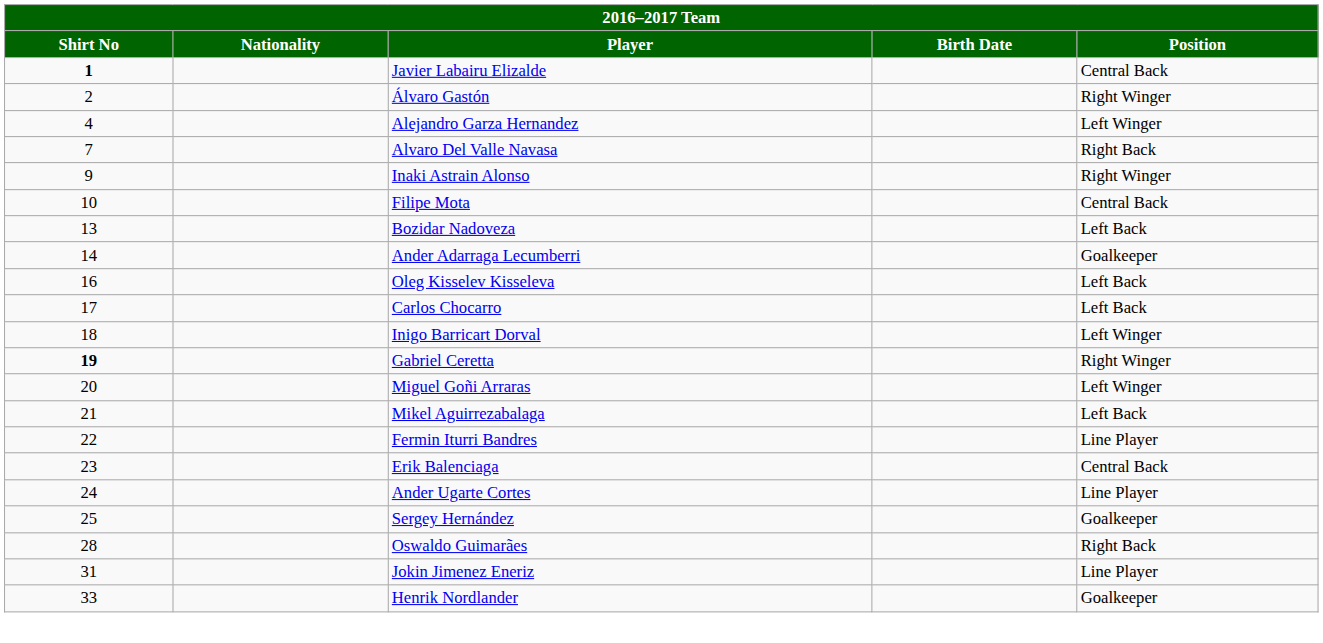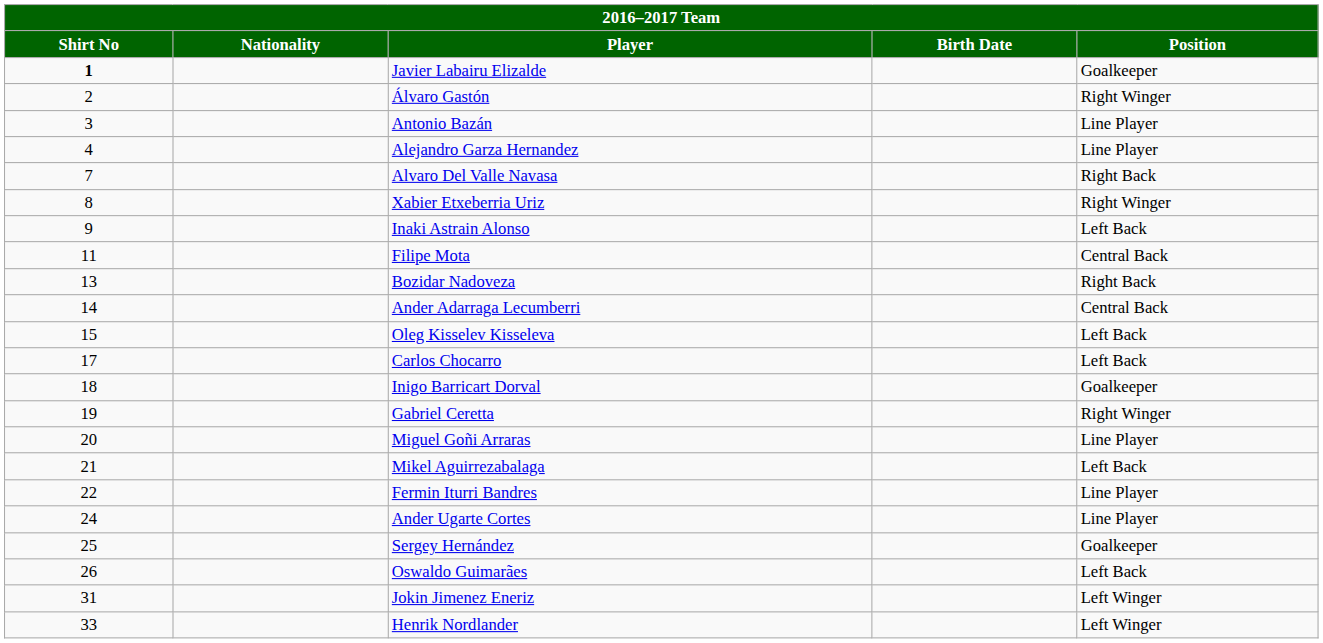Javier Labairu Elizalde | Position: Central Back -> Goalkeeper
+ row: 3 | Antonio Bazán | Line Player
Alejandro Garza Hernandez | Position: Left Winger -> Line Player
+ row: 8 | Xabier Etxeberria Uriz | Right Winger
Inaki Astrain Alonso | Position: Right Winger -> Left Back
Filipe Mota | Shirt No: 10 -> 11
Bozidar Nadoveza | Position: Left Back -> Right Back
Ander Adarraga Lecumberri | Position: Goalkeeper -> Central Back
Oleg Kisselev Kisseleva | Shirt No: 16 -> 15
Inigo Barricart Dorval | Position: Left Winger -> Goalkeeper
Gabriel Ceretta | Shirt No: bold -> normal
Miguel Goñi Arraras | Position: Left Winger -> Line Player
- row: 23 | Erik Balenciaga | Central Back
Oswaldo Guimarães | Shirt No: 28 -> 26
Oswaldo Guimarães | Position: Right Back -> Left Back
Jokin Jimenez Eneriz | Position: Line Player -> Left Winger
Henrik Nordlander | Position: Goalkeeper -> Left Winger
